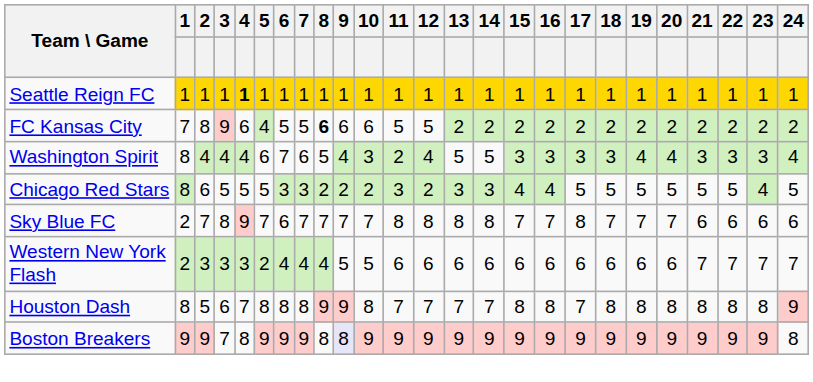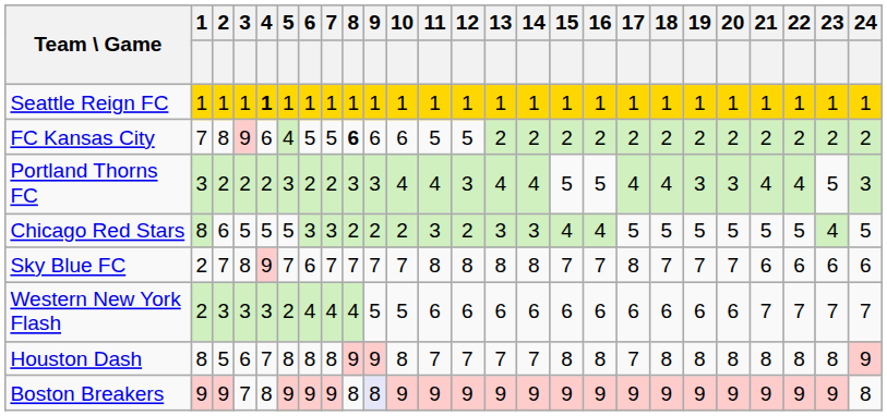+ row: Portland Thorns FC | 3 | 2 | 2 | 2 | 3 | 2 | 2 | 3 | 3 | 4 | 4 | 3 | 4 | 4 | 5 | 5 | 4 | 4 | 3 | 3 | 4 | 4 | 5 | 3
- row: Washington Spirit | 8 | 4 | 4 | 4 | 6 | 7 | 6 | 5 | 4 | 3 | 2 | 4 | 5 | 5 | 3 | 3 | 3 | 3 | 4 | 4 | 3 | 3 | 3 | 4
